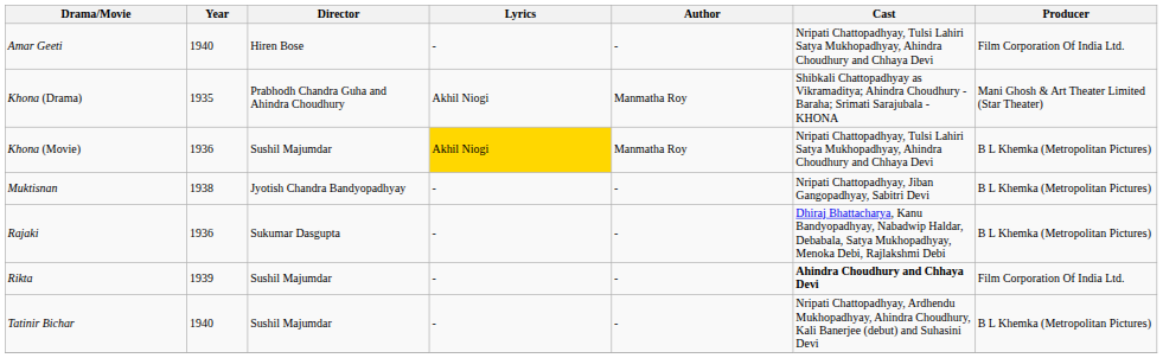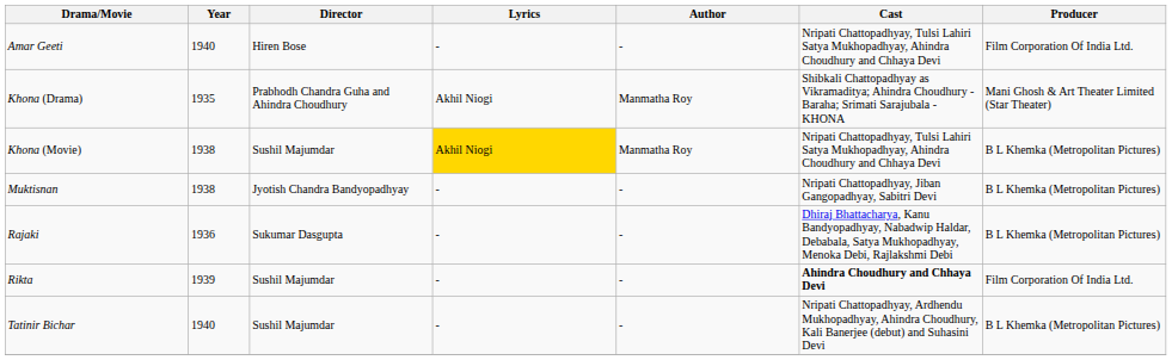Khona (Movie) | Year: 1936 -> 1938
